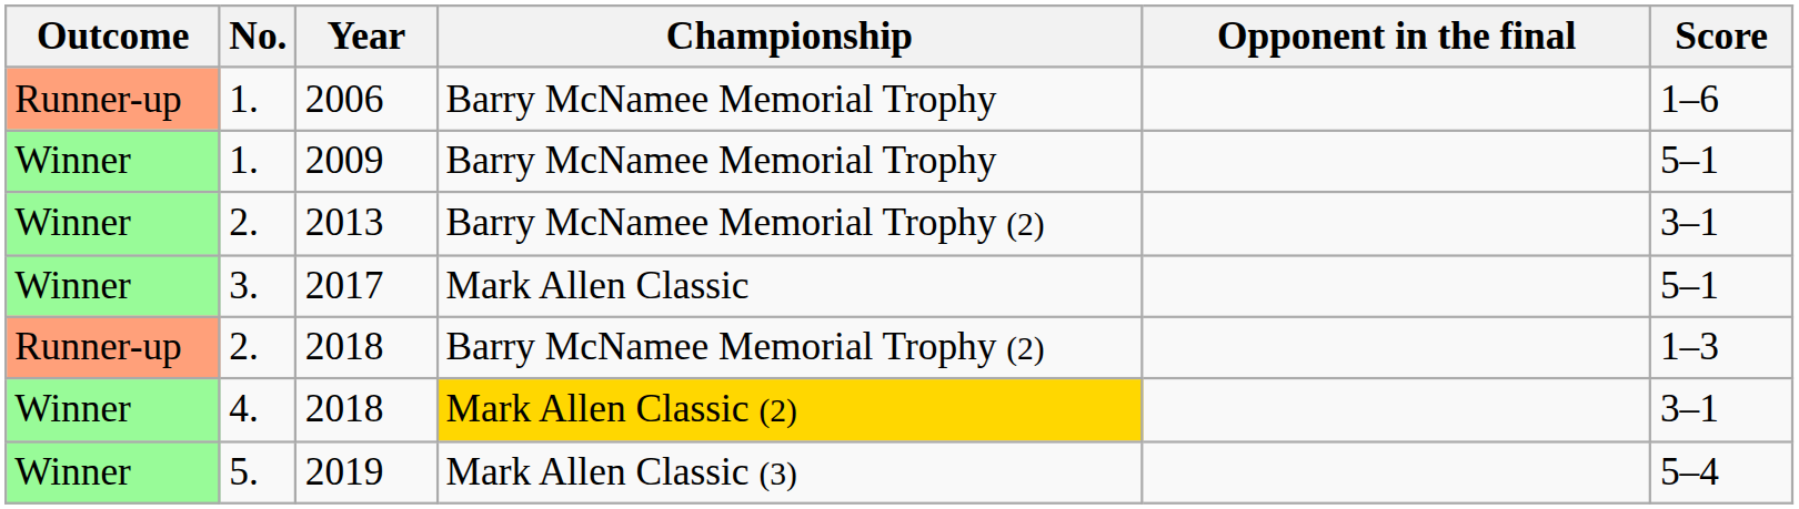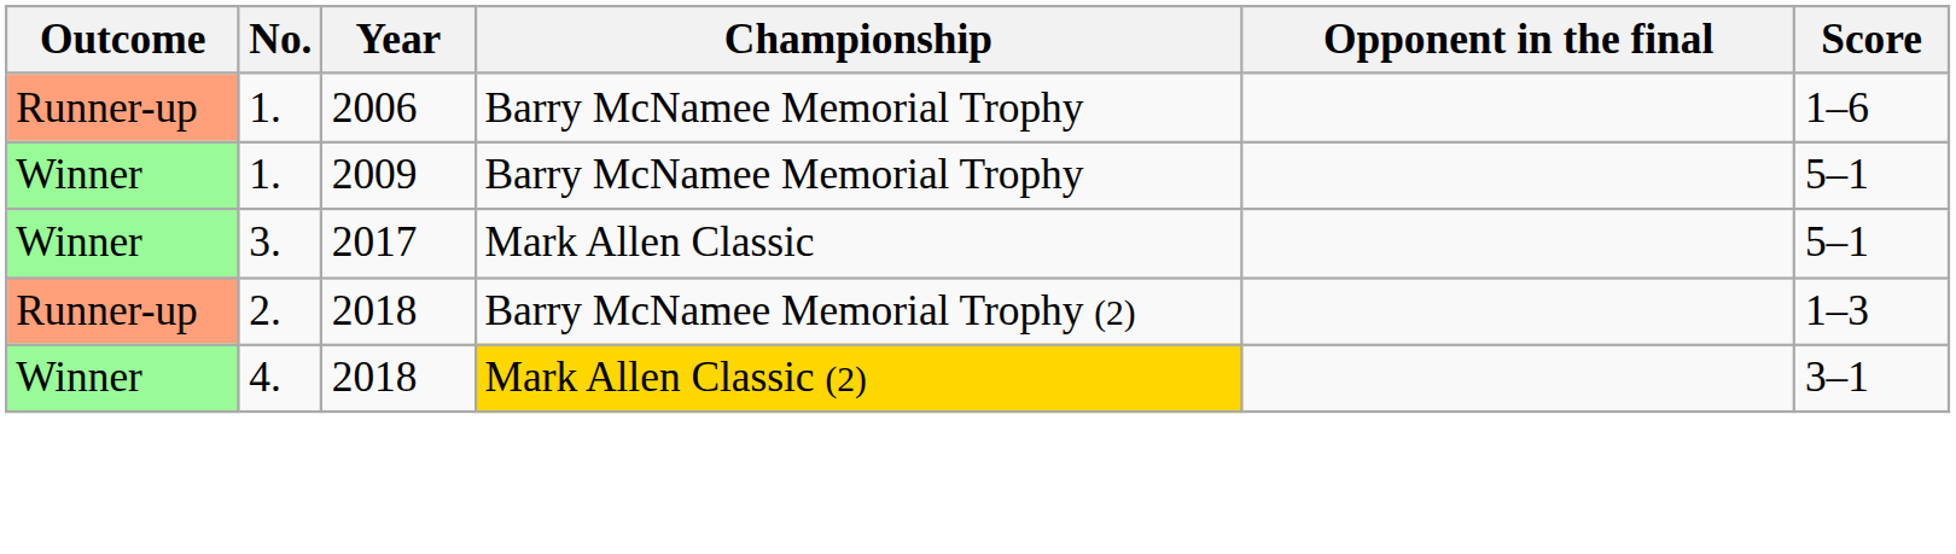- row: Winner | 2. | 2013 | Barry McNamee Memorial Trophy (2) | 3–1
- row: Winner | 5. | 2019 | Mark Allen Classic (3) | 5–4
